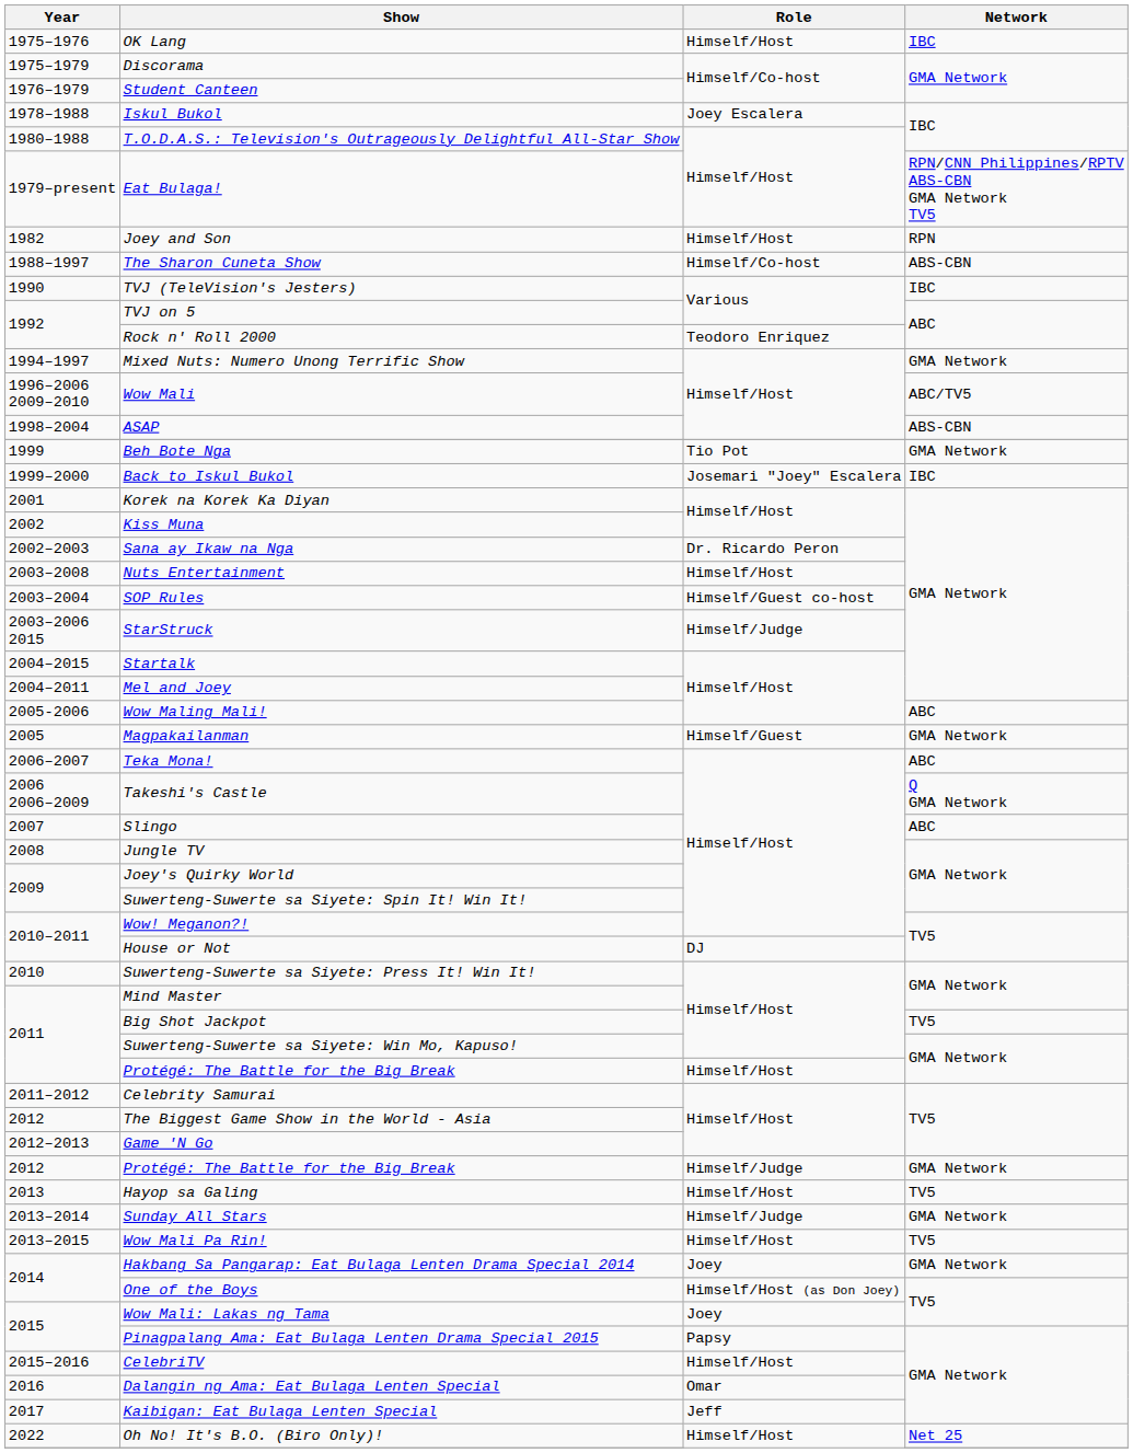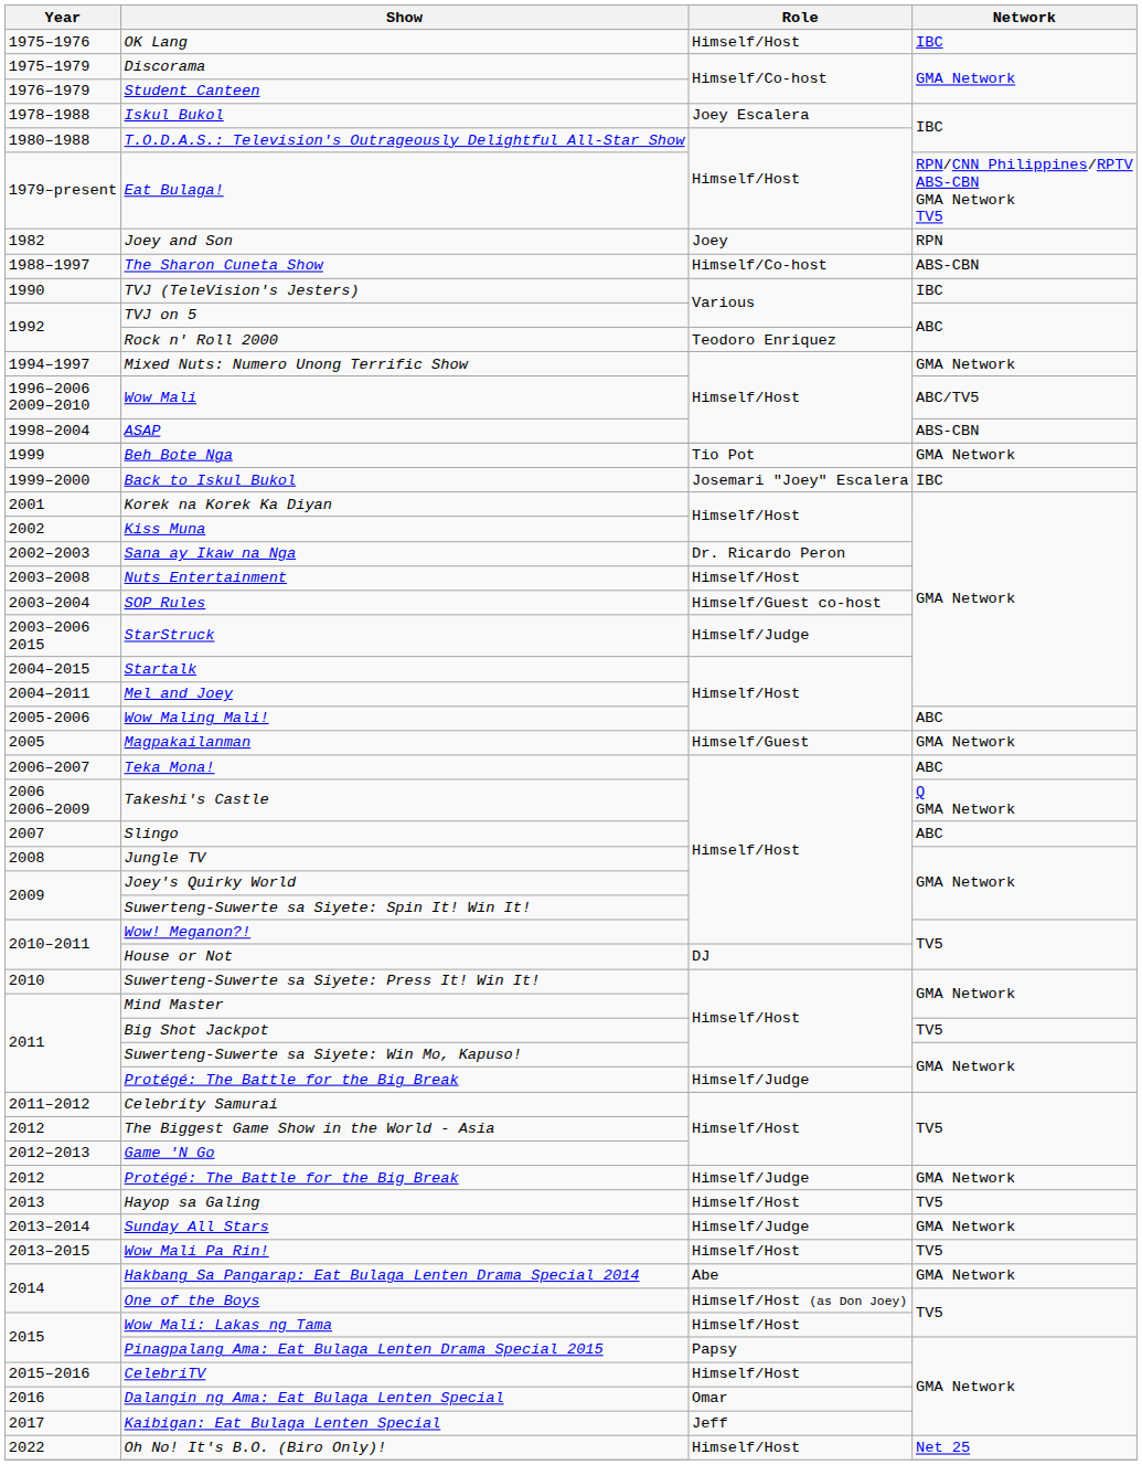Joey and Son | Role: Himself/Host -> Joey
2011 / Protégé: The Battle for the Big Break | Role: Himself/Host -> Himself/Judge
Hakbang Sa Pangarap: Eat Bulaga Lenten Drama Special 2014 | Role: Joey -> Abe
Wow Mali: Lakas ng Tama | Role: Joey -> Himself/Host
